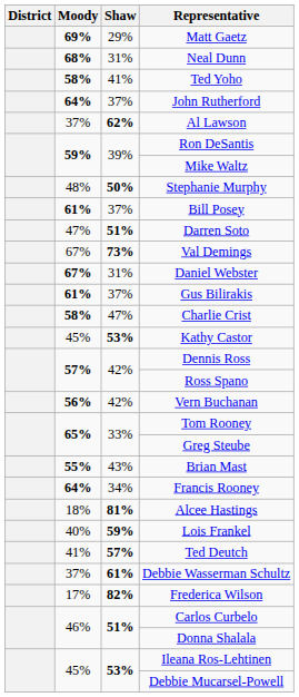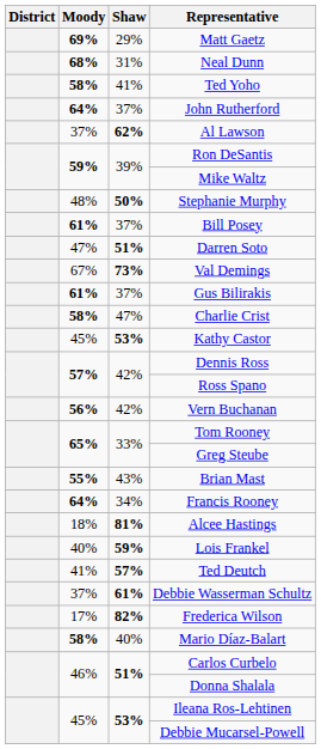- row: 67% | 31% | Daniel Webster
+ row: 58% | 40% | Mario Díaz-Balart
